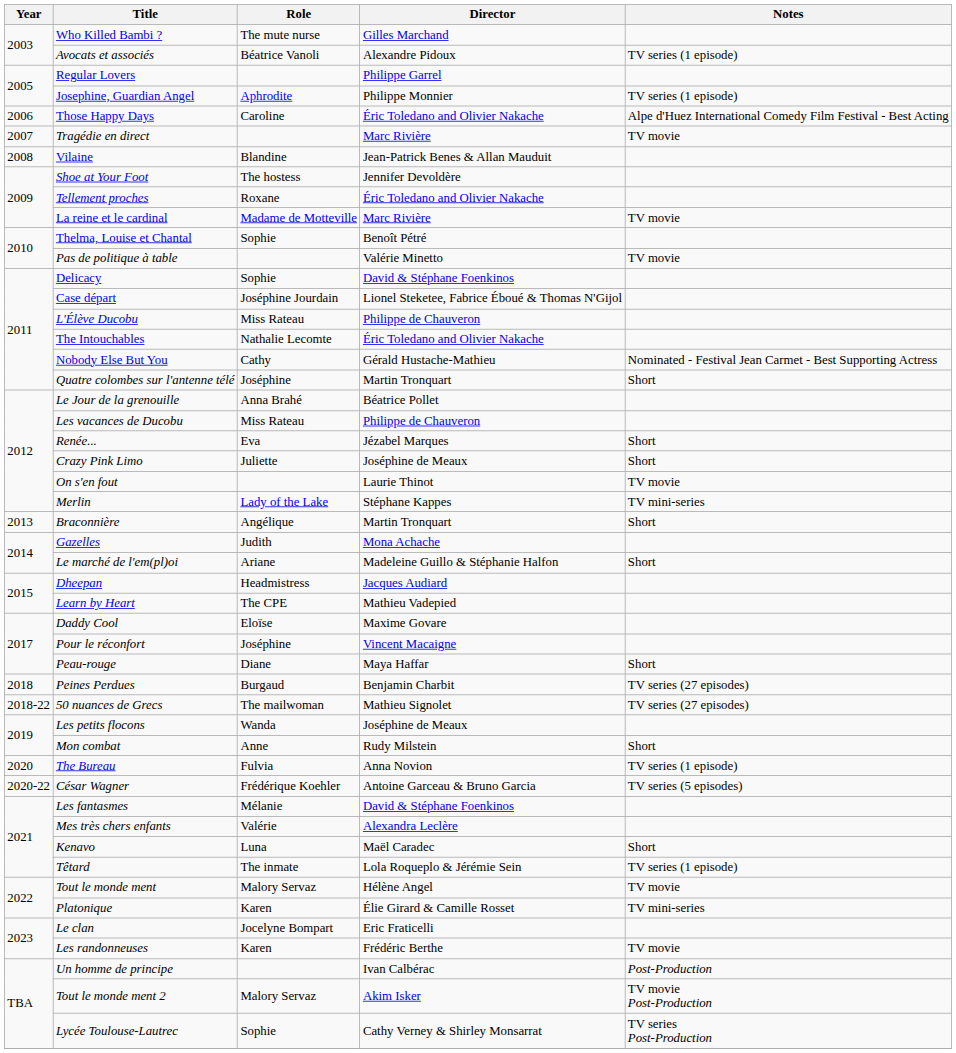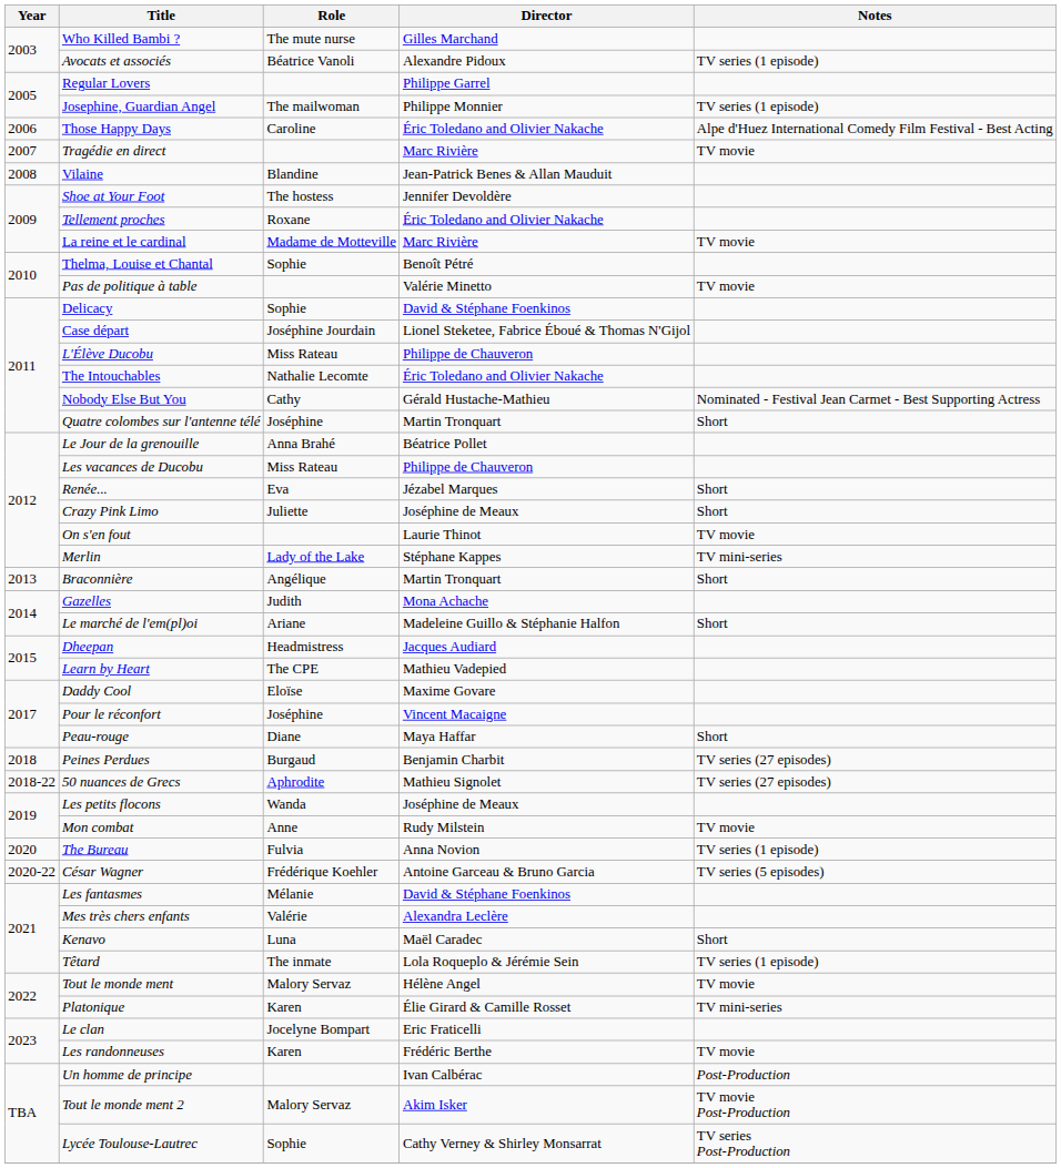Josephine, Guardian Angel | Role: Aphrodite -> The mailwoman
50 nuances de Grecs | Role: The mailwoman -> Aphrodite
Mon combat | Notes: Short -> TV movie
